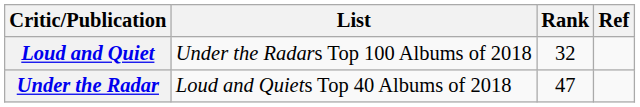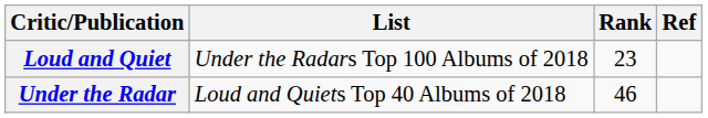Loud and Quiet | Rank: 32 -> 23
Under the Radar | Rank: 47 -> 46
